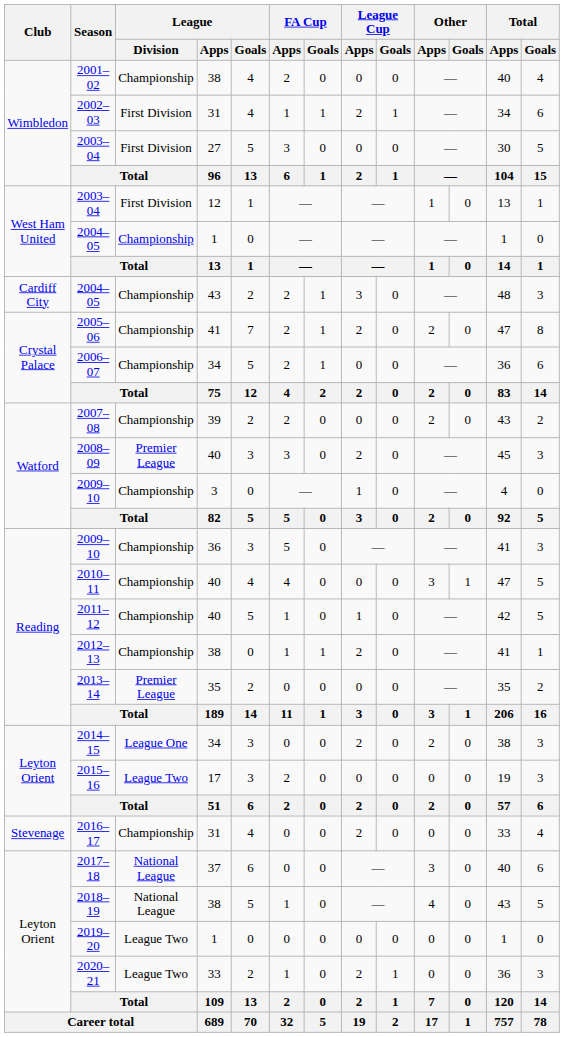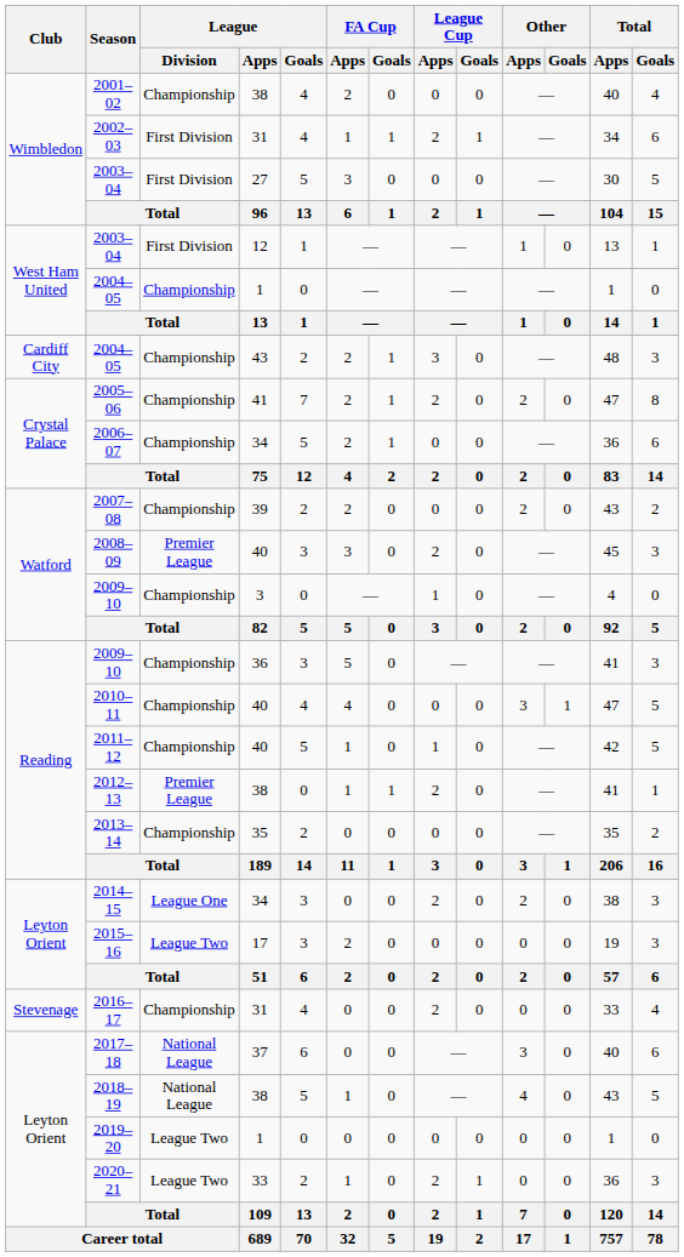2012–13 | League / Division: Championship -> Premier League
2013–14 | League / Division: Premier League -> Championship
